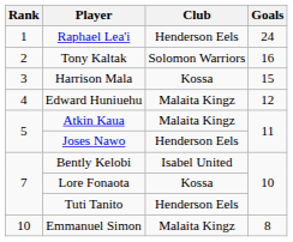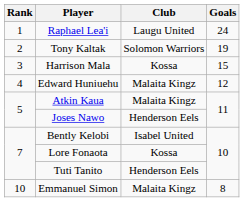Raphael Lea'i | Club: Henderson Eels -> Laugu United
Tony Kaltak | Goals: 16 -> 19
